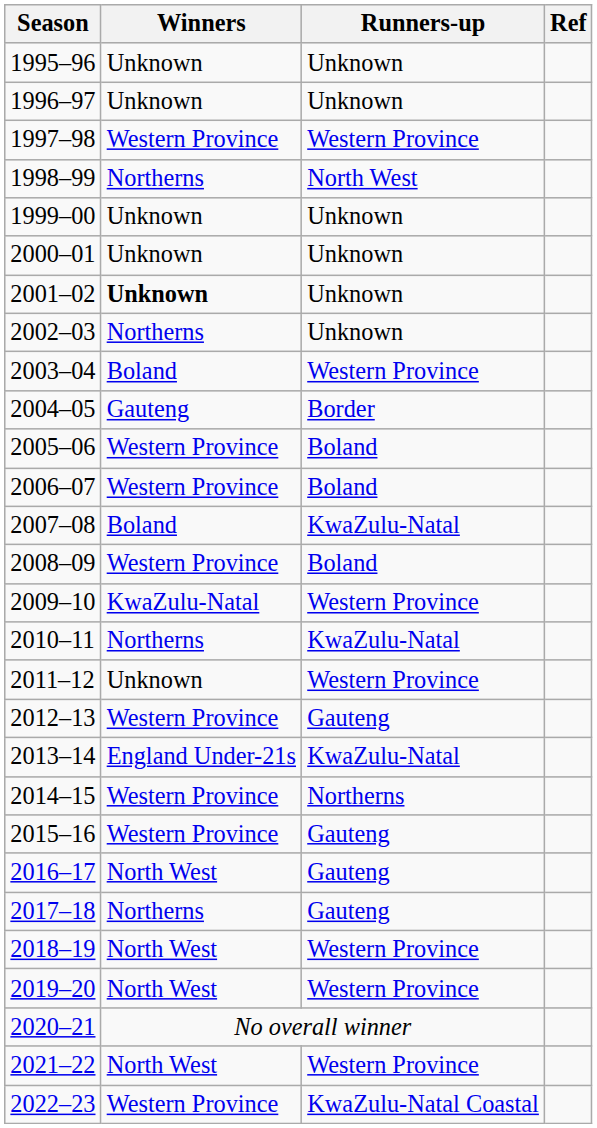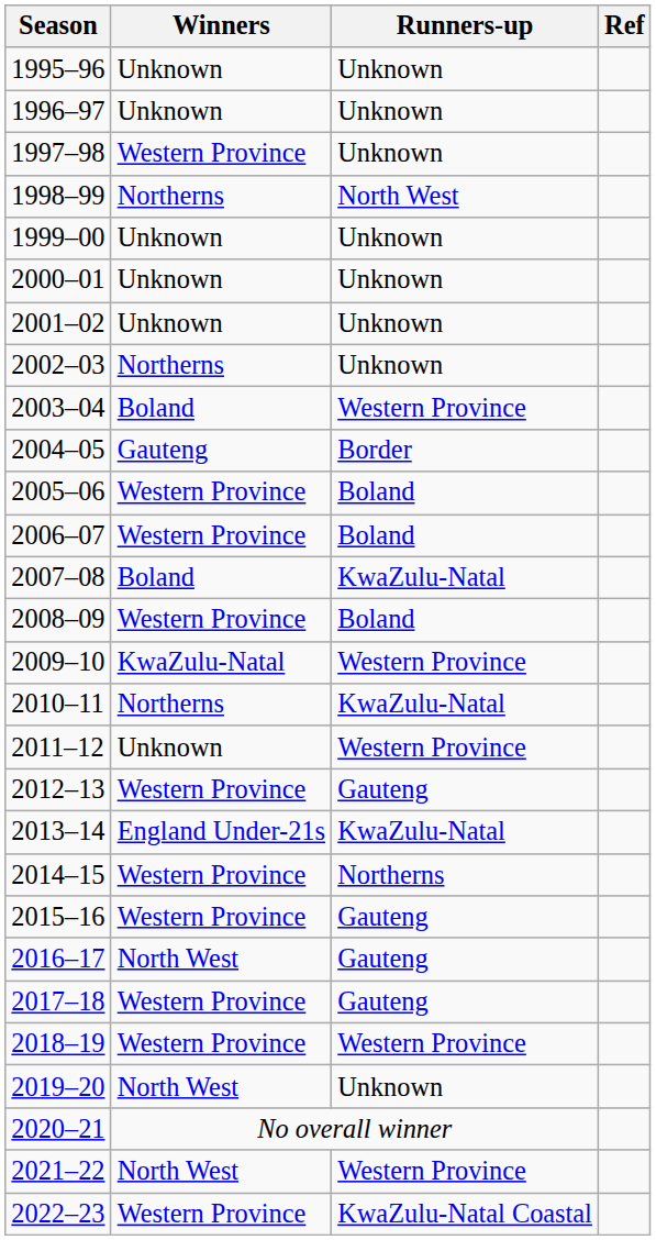1997–98 | Runners-up: Western Province -> Unknown
2001–02 | Winners: bold -> normal
2017–18 | Winners: Northerns -> Western Province
2018–19 | Winners: North West -> Western Province
2019–20 | Runners-up: Western Province -> Unknown
